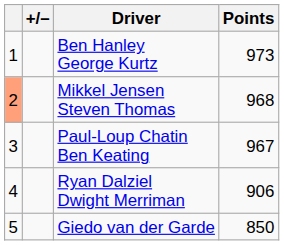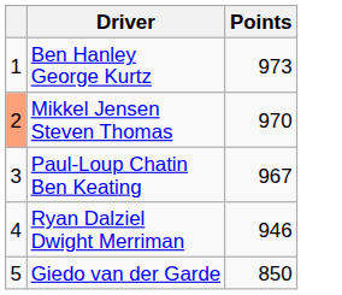- column: +/–
Mikkel Jensen Steven Thomas | Points: 968 -> 970
Ryan Dalziel Dwight Merriman | Points: 906 -> 946
